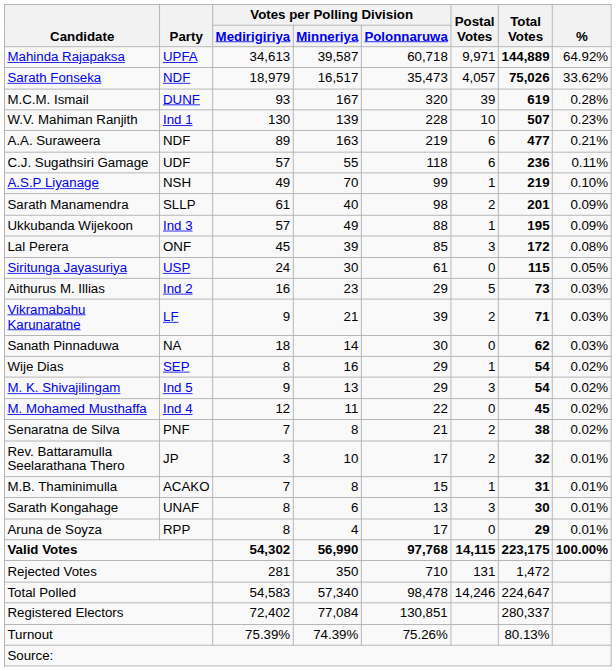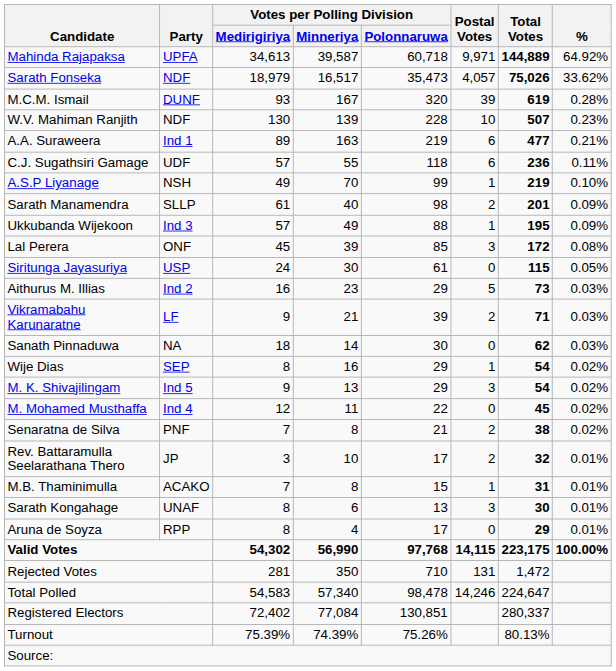W.V. Mahiman Ranjith | Party: Ind 1 -> NDF
A.A. Suraweera | Party: NDF -> Ind 1
